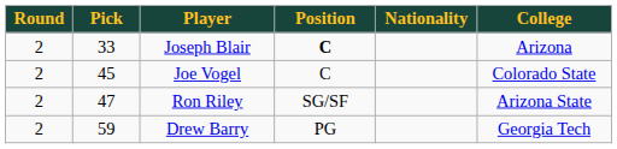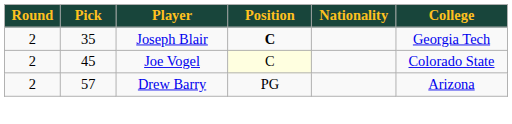Joseph Blair | Pick: 33 -> 35
Joseph Blair | College: Arizona -> Georgia Tech
Joe Vogel | Position: no background -> lightyellow background
- row: 2 | 47 | Ron Riley | SG/SF | Arizona State
Drew Barry | Pick: 59 -> 57
Drew Barry | College: Georgia Tech -> Arizona
